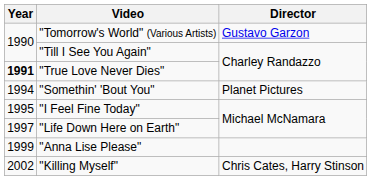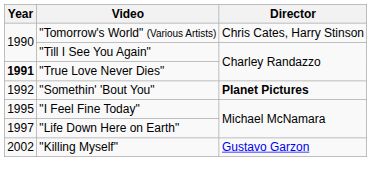"Tomorrow's World" (Various Artists) | Director: Gustavo Garzon -> Chris Cates, Harry Stinson
"Somethin' 'Bout You" | Year: 1994 -> 1992
"Somethin' 'Bout You" | Director: normal -> bold
- row: 1999 | "Anna Lise Please"
"Killing Myself" | Director: Chris Cates, Harry Stinson -> Gustavo Garzon
